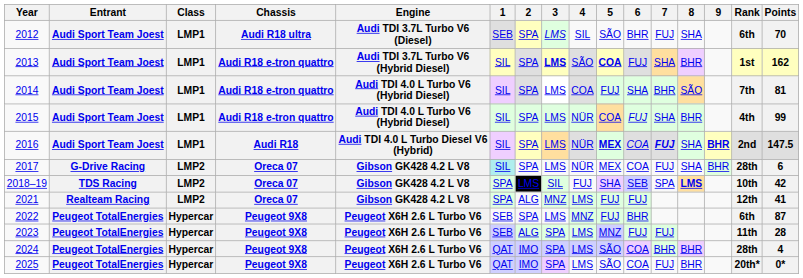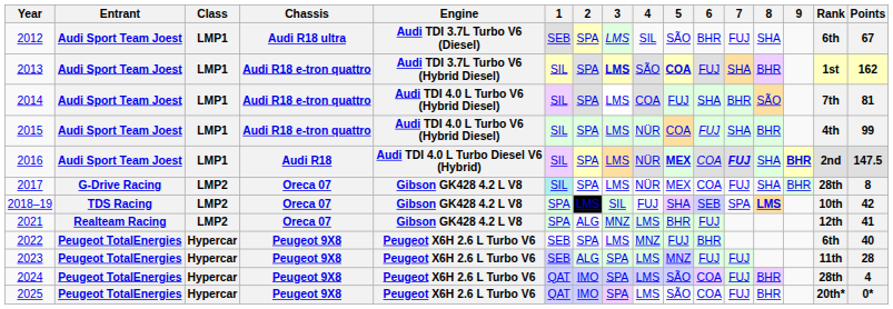2012 | Points: 70 -> 67
2017 | Points: 6 -> 8
2021 | 5: FUJ -> BHR
2022 | Points: 87 -> 40
2024 | 7: BHR -> FUJ
